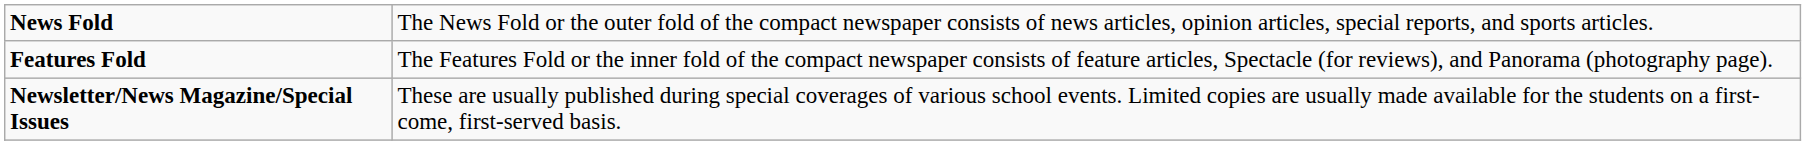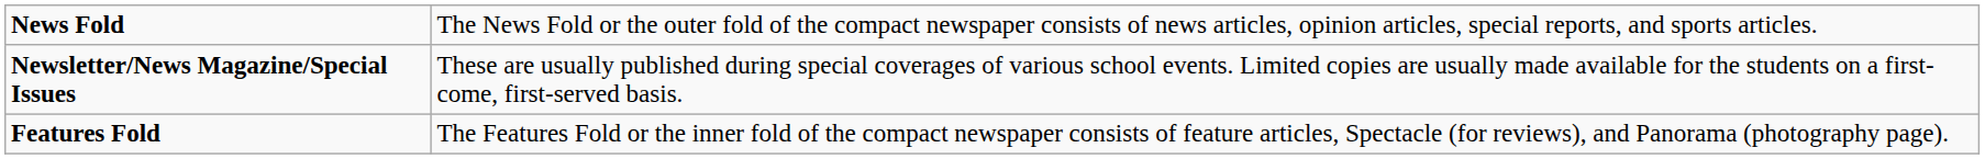rows swapped: Features Fold <-> Newsletter/News Magazine/Special Issues
